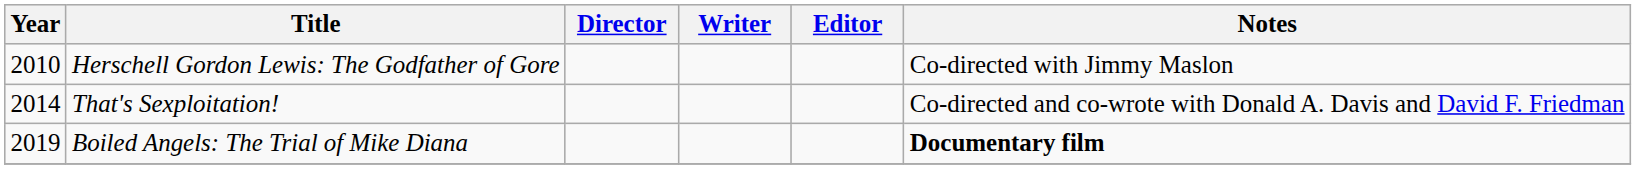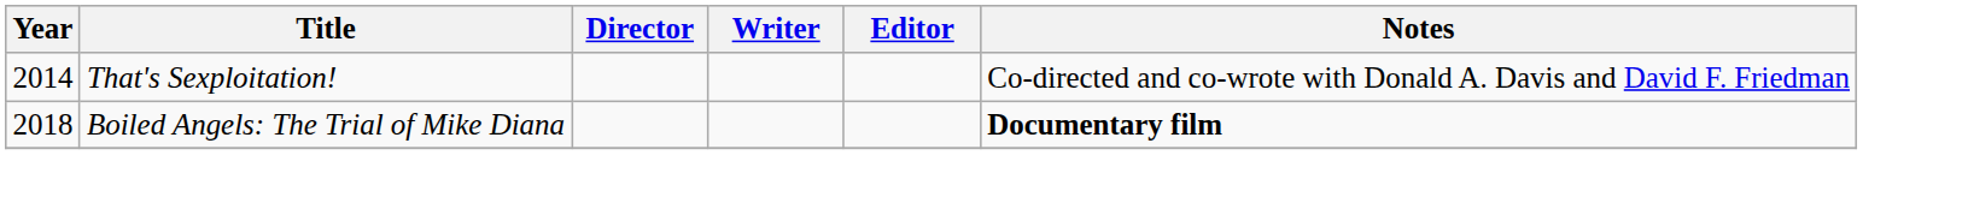- row: 2010 | Herschell Gordon Lewis: The Godfather of Gore | Co-directed with Jimmy Maslon
Boiled Angels: The Trial of Mike Diana | Year: 2019 -> 2018
